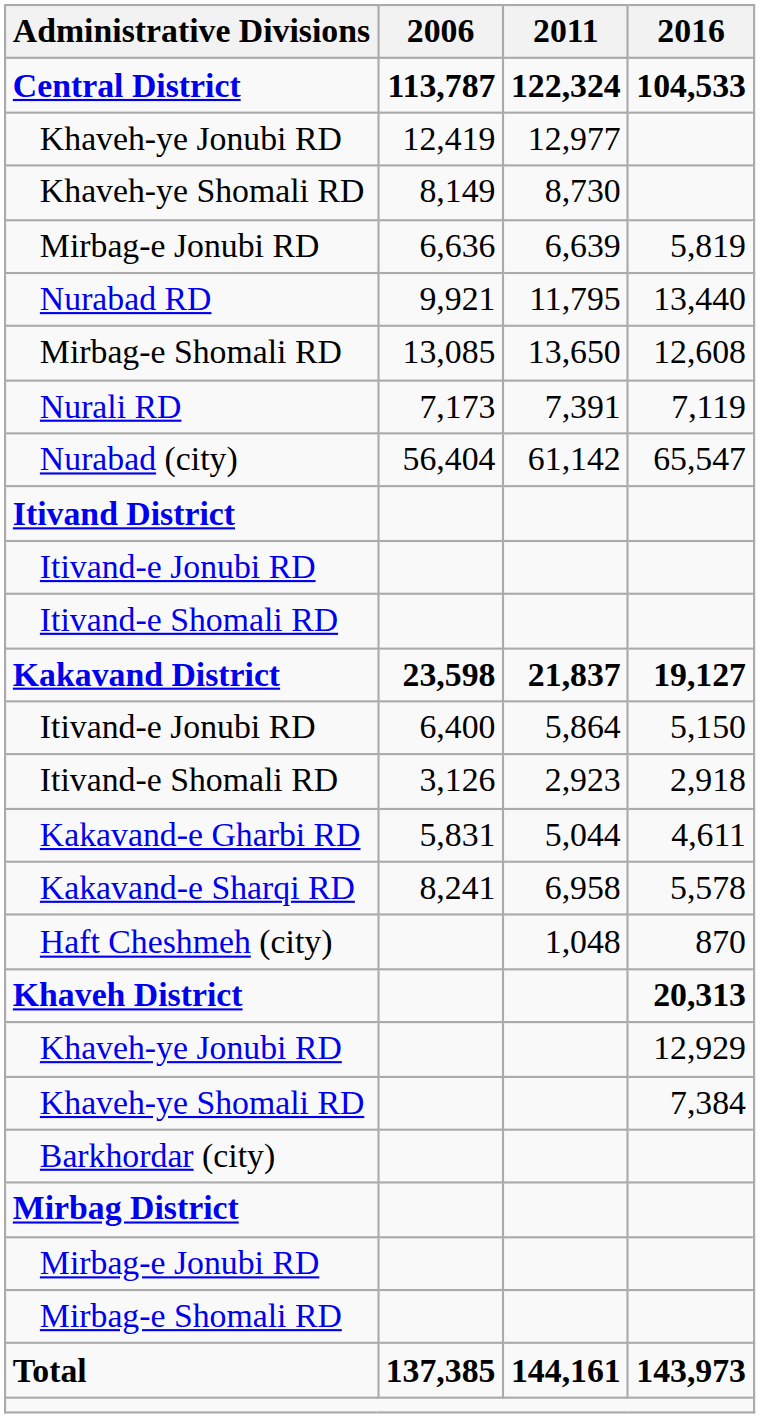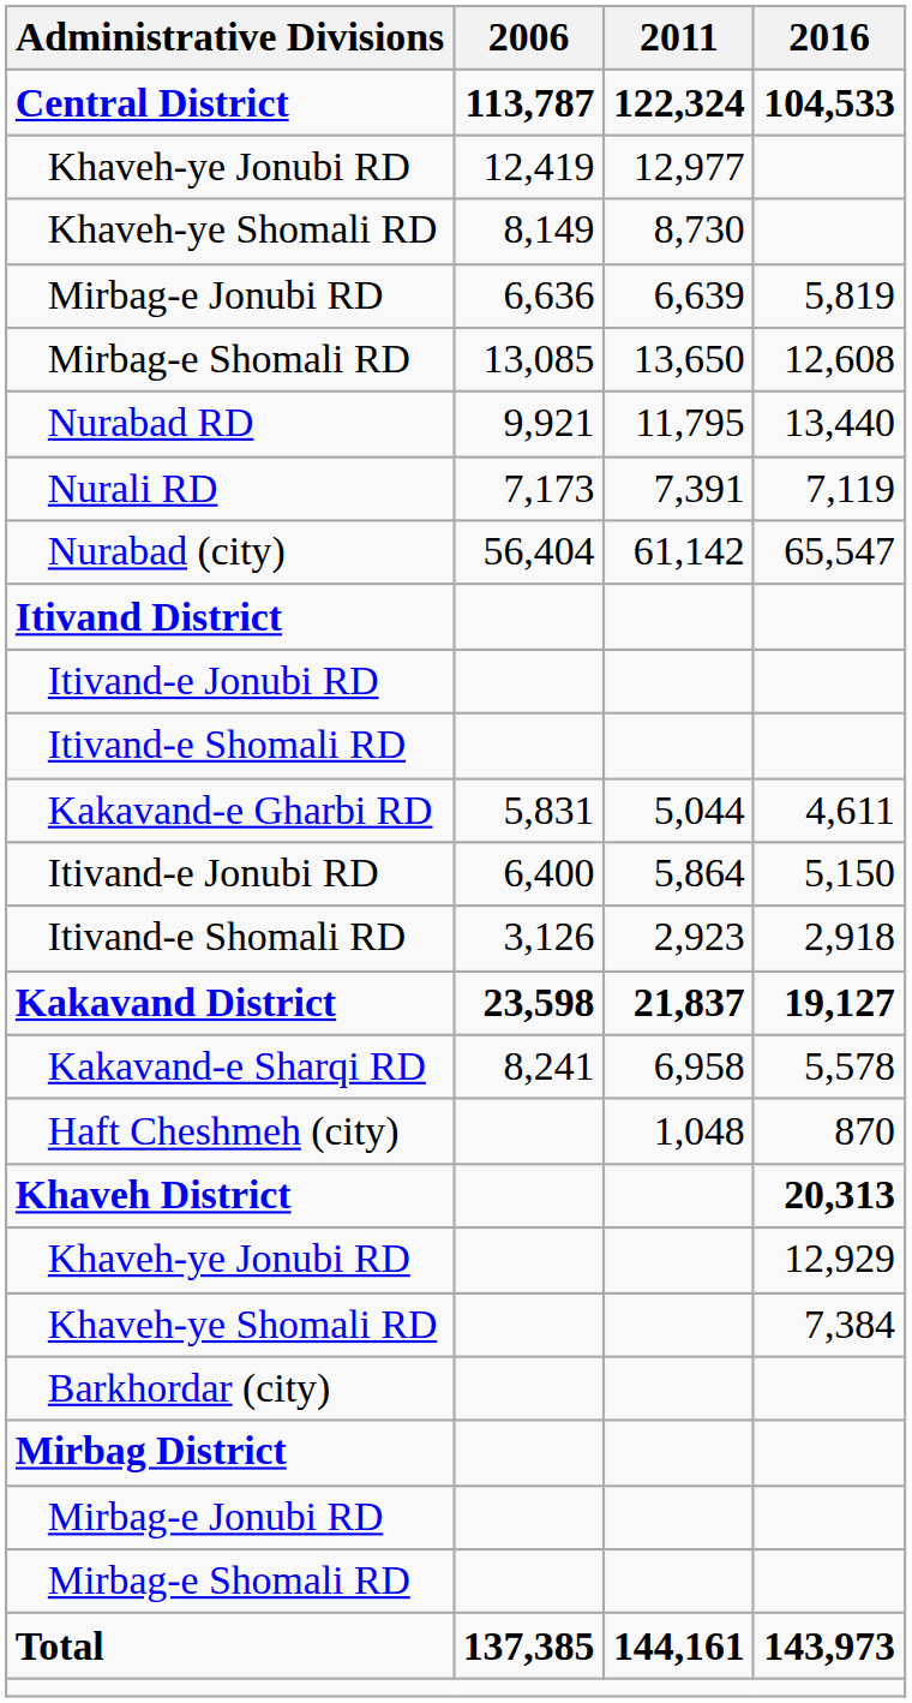rows swapped: Mirbag-e Shomali RD / 12,608 <-> Nurabad RD
rows swapped: Kakavand District <-> Kakavand-e Gharbi RD
